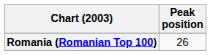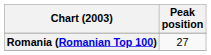Romania (Romanian Top 100) | Peak position: 26 -> 27
